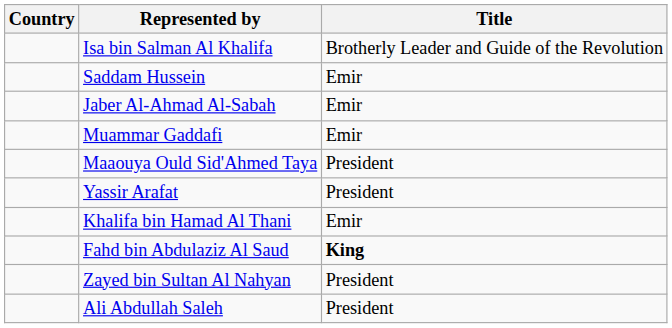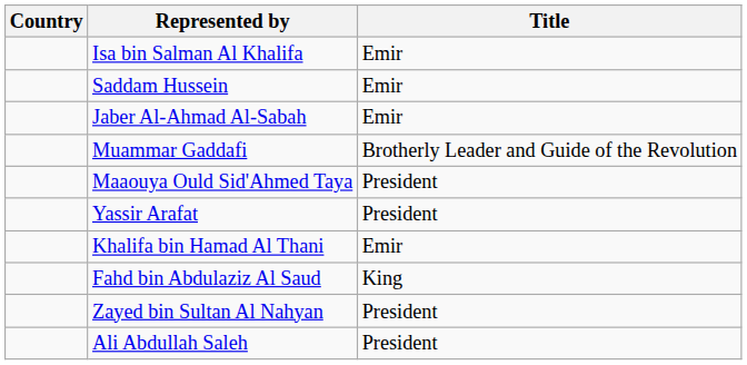Isa bin Salman Al Khalifa | Title: Brotherly Leader and Guide of the Revolution -> Emir
Muammar Gaddafi | Title: Emir -> Brotherly Leader and Guide of the Revolution
Fahd bin Abdulaziz Al Saud | Title: bold -> normal
